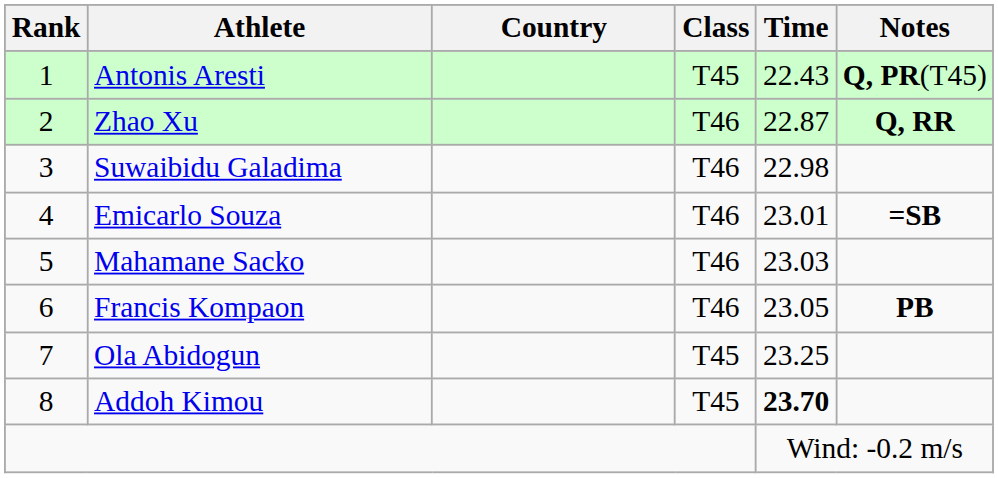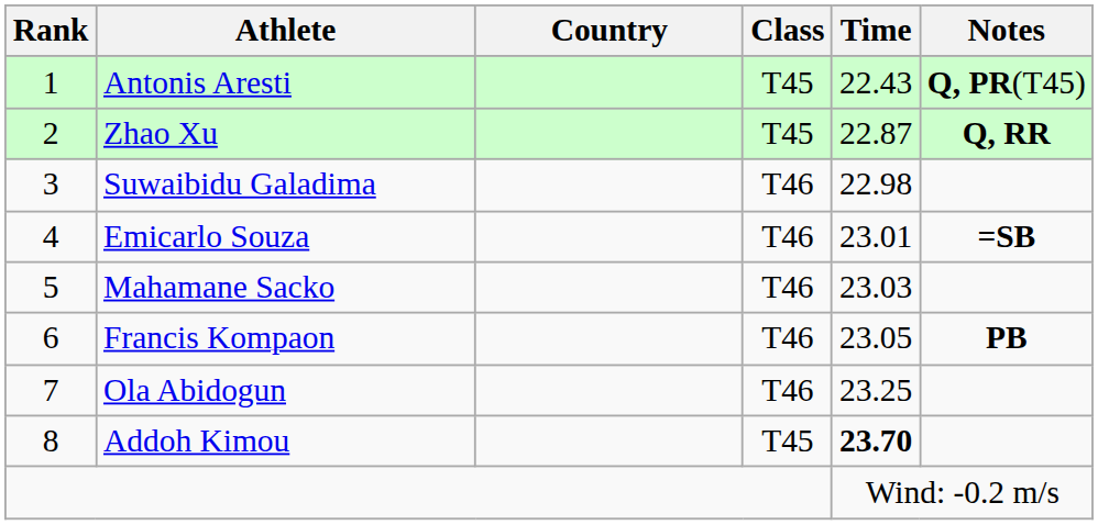Zhao Xu | Class: T46 -> T45
Ola Abidogun | Class: T45 -> T46
